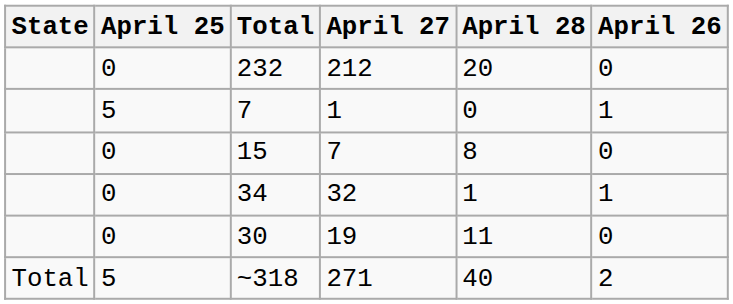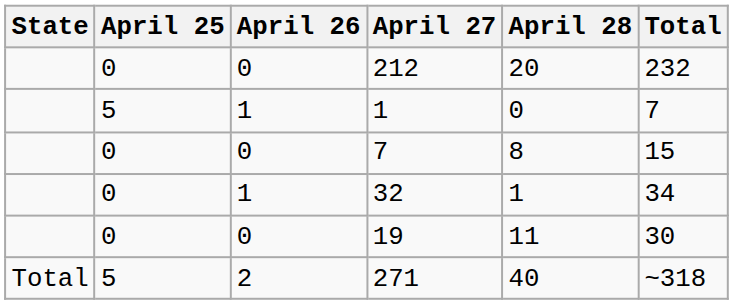columns swapped: April 26 <-> Total
